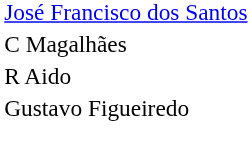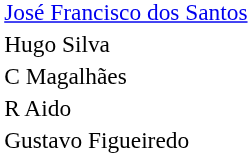+ row: Hugo Silva
